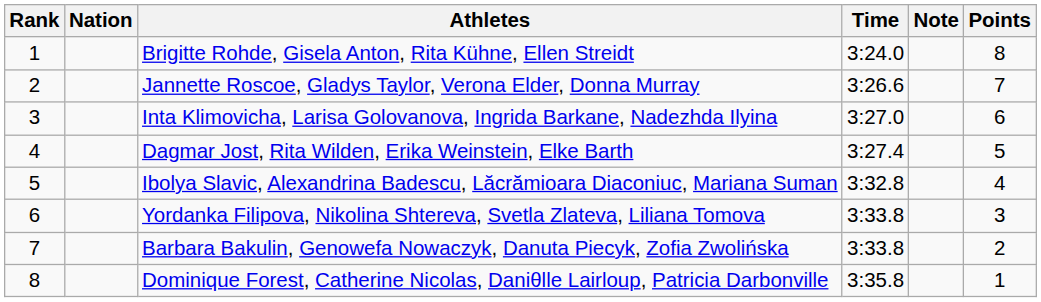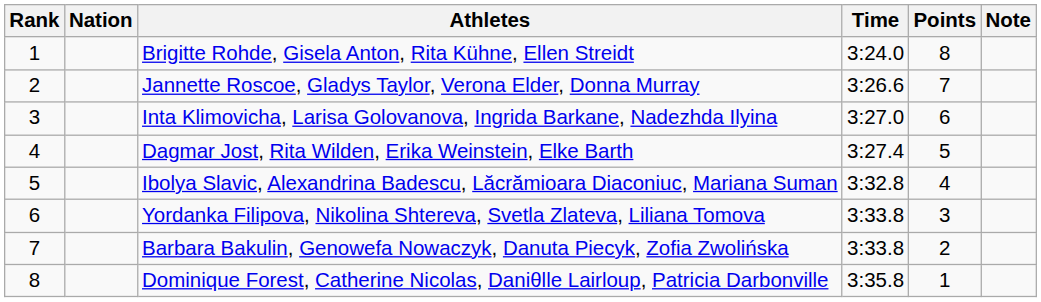columns swapped: Note <-> Points
